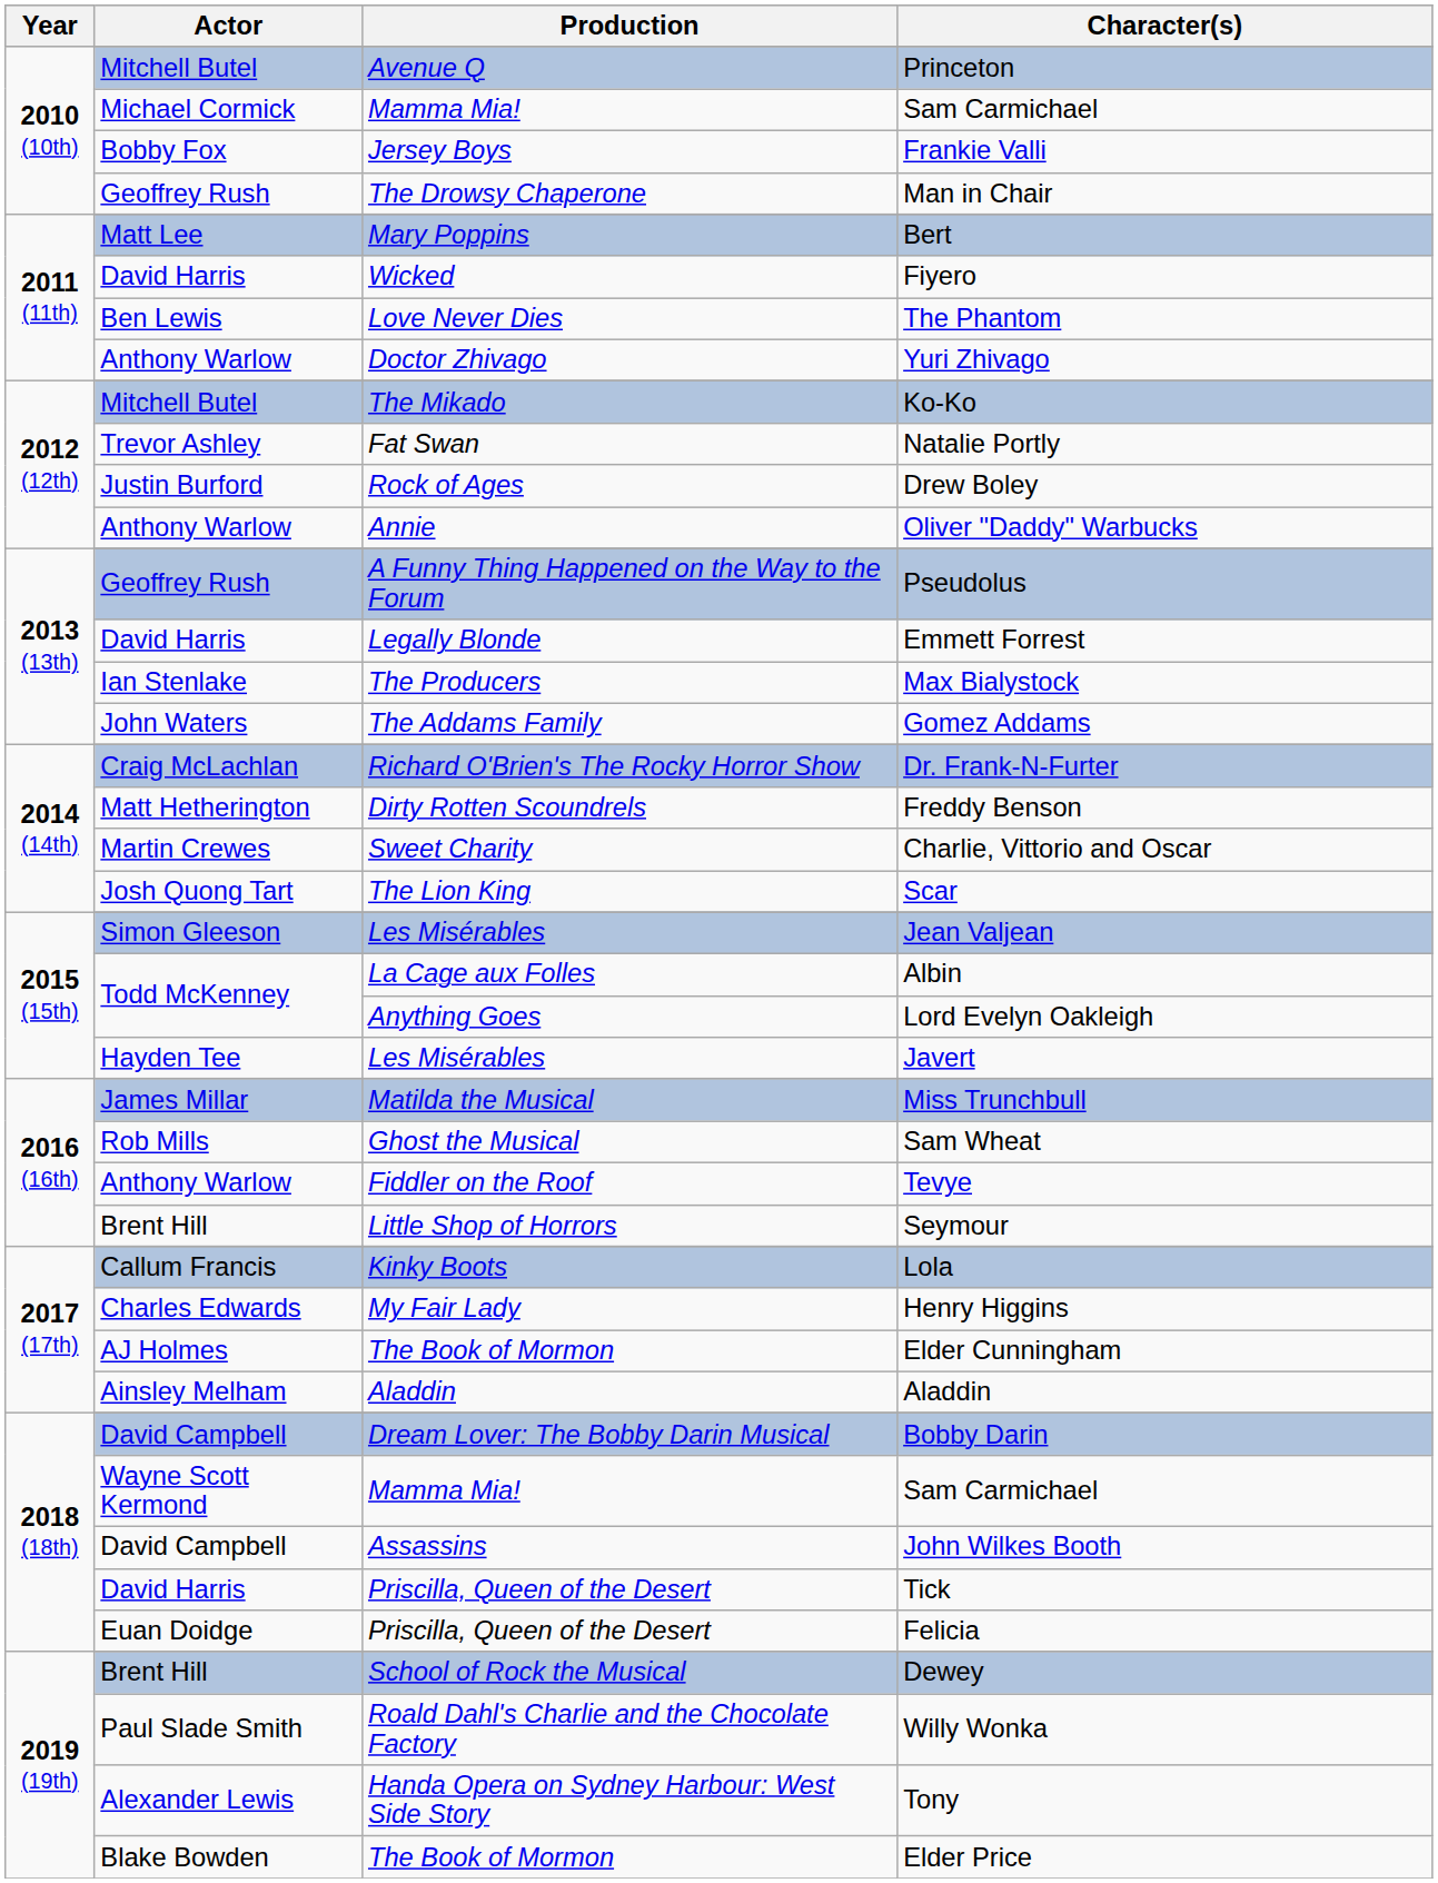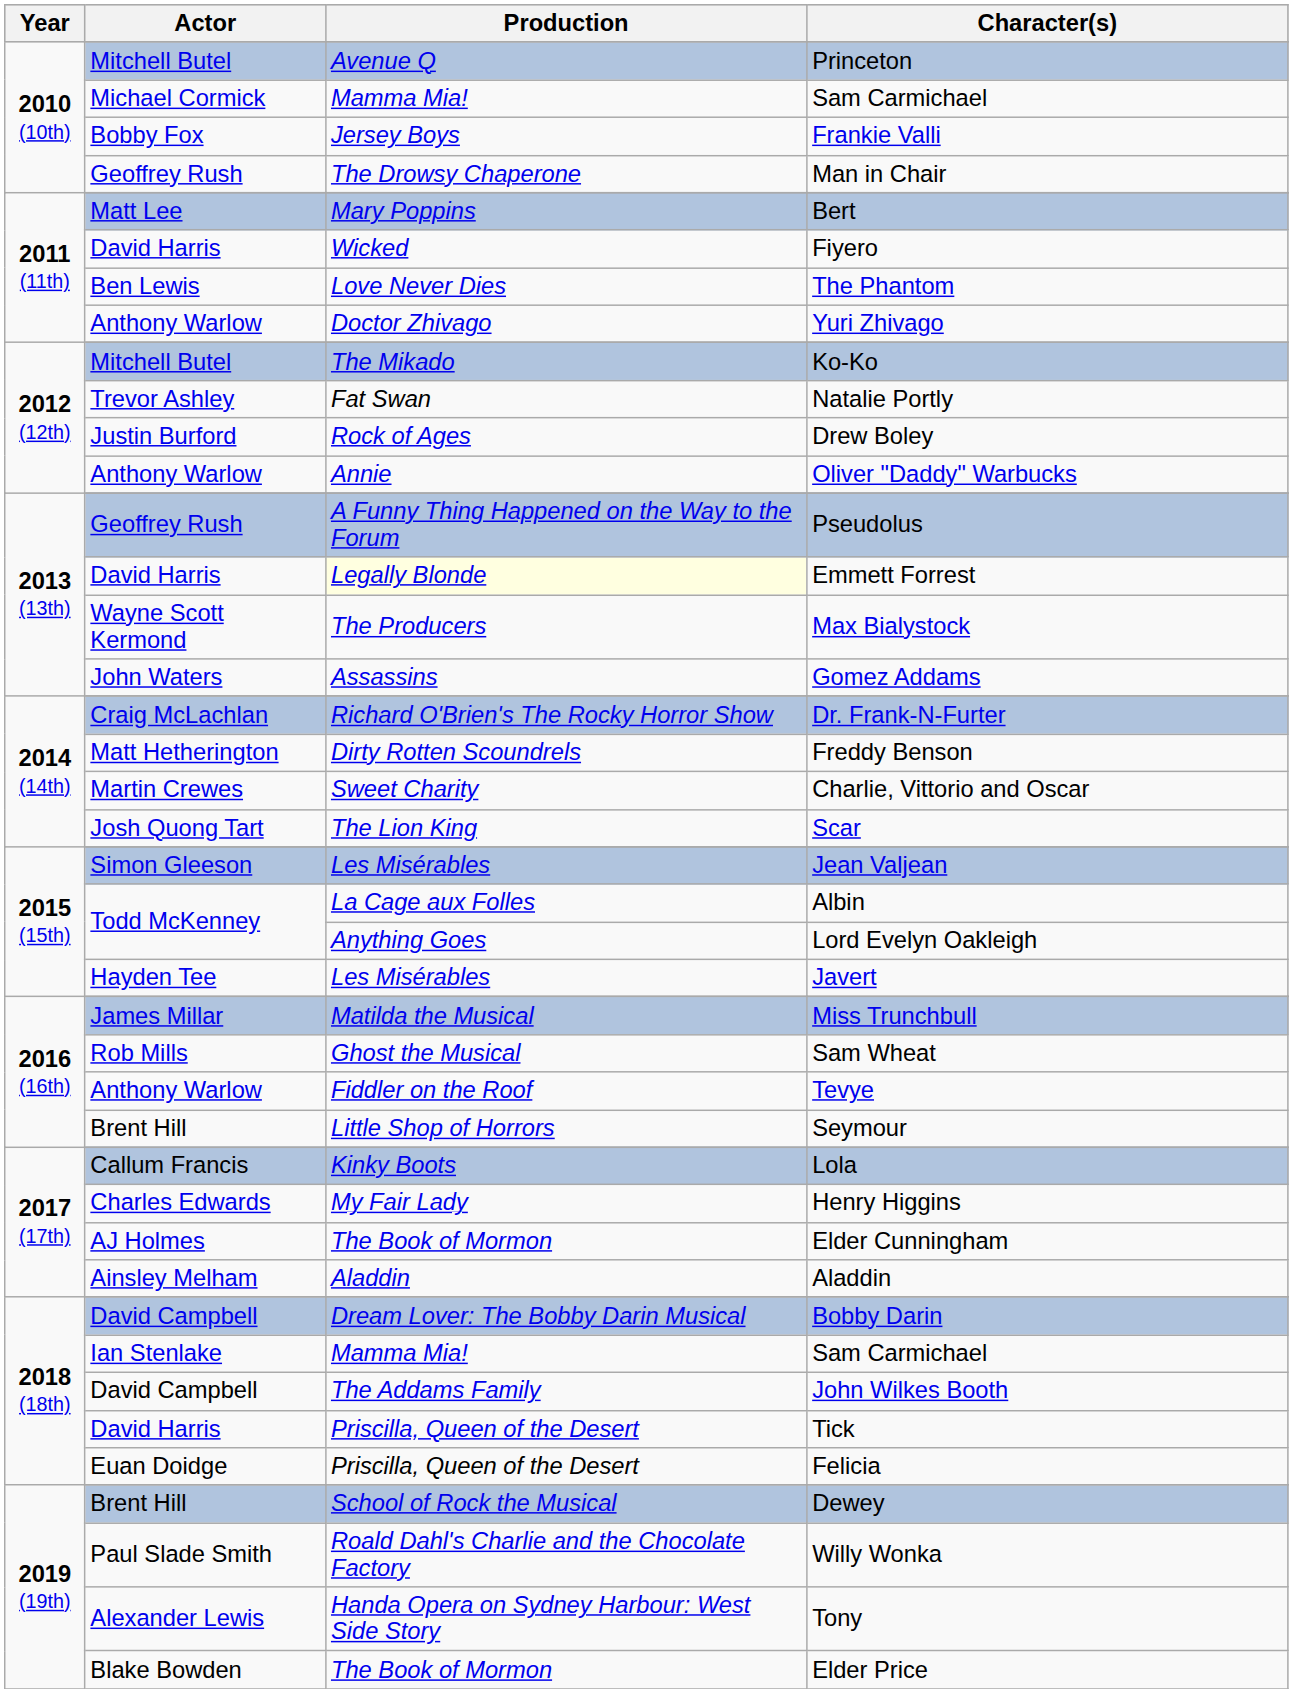Emmett Forrest | Production: no background -> lightyellow background
Max Bialystock | Actor: Ian Stenlake -> Wayne Scott Kermond
Gomez Addams | Production: The Addams Family -> Assassins
2018 (18th) / Sam Carmichael | Actor: Wayne Scott Kermond -> Ian Stenlake
John Wilkes Booth | Production: Assassins -> The Addams Family
